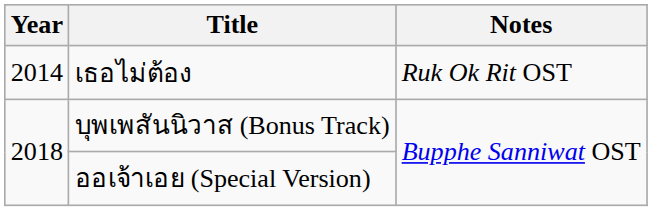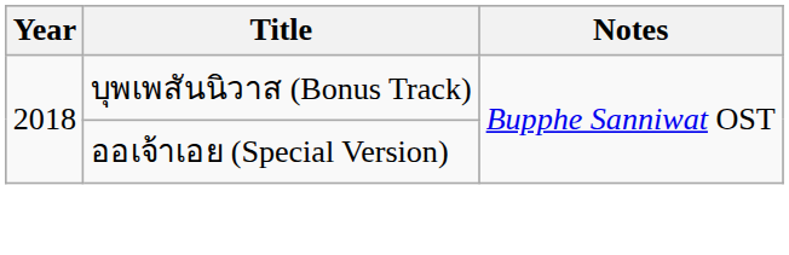- row: 2014 | เธอไม่ต้อง | Ruk Ok Rit OST
